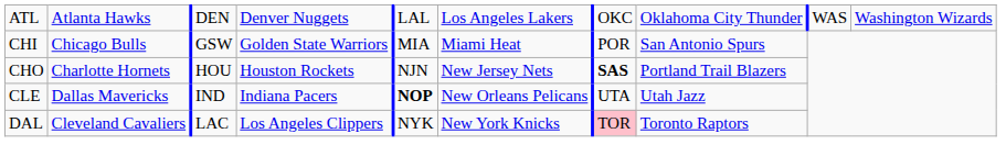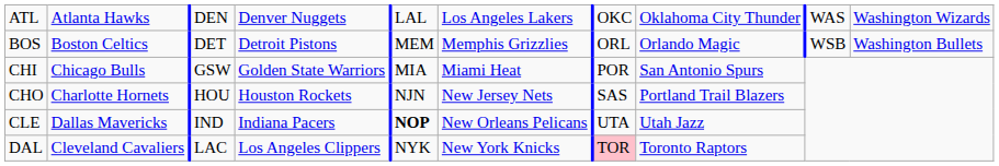+ row: BOS | Boston Celtics | DET | Detroit Pistons | MEM | Memphis Grizzlies | ORL | Orlando Magic | WSB | Washington Bullets
CHO | column 7: bold -> normal
